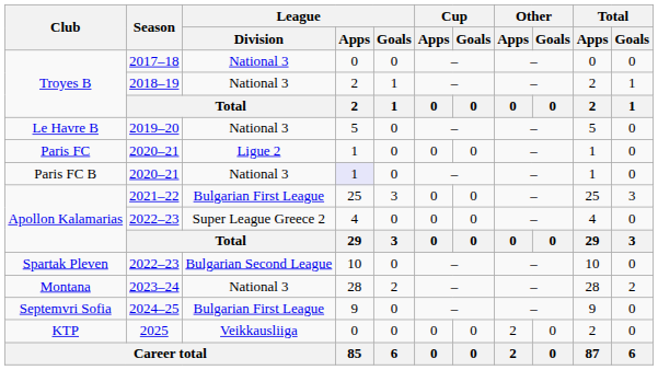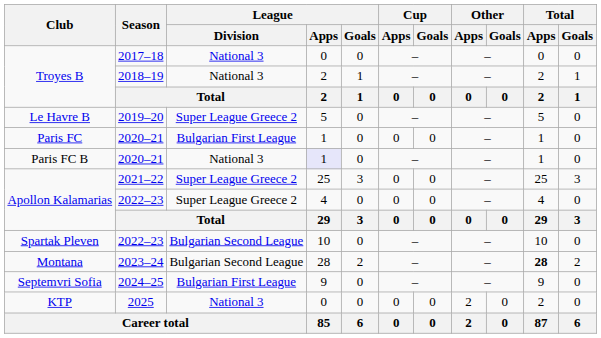Le Havre B | League / Division: National 3 -> Super League Greece 2
Paris FC | League / Division: Ligue 2 -> Bulgarian First League
Apollon Kalamarias / 2021–22 | League / Division: Bulgarian First League -> Super League Greece 2
Montana | League / Division: National 3 -> Bulgarian Second League
Montana | Total / Apps: normal -> bold
KTP | League / Division: Veikkausliiga -> National 3
